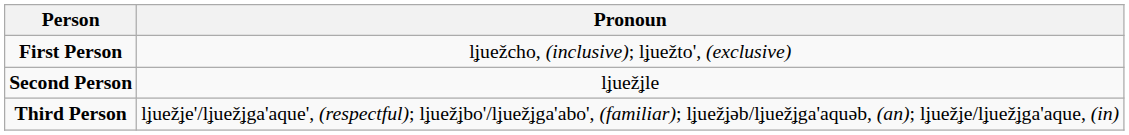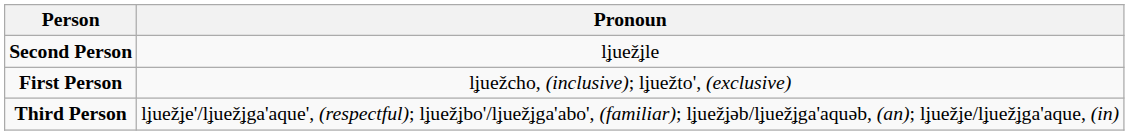rows swapped: First Person <-> Second Person
